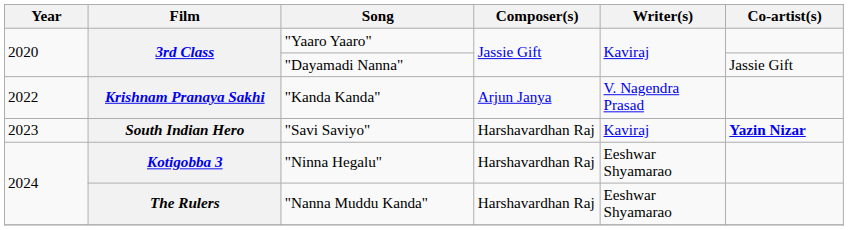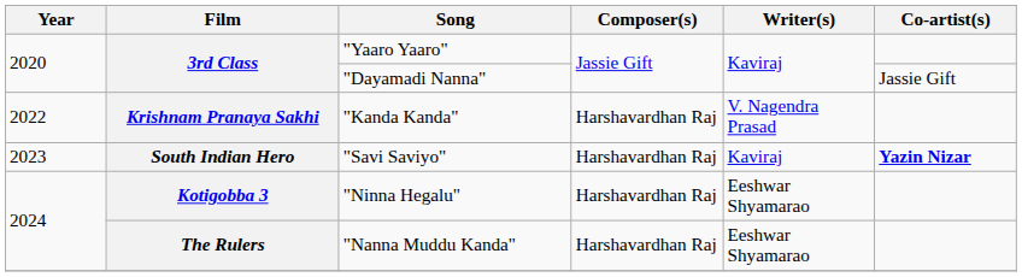"Kanda Kanda" | Composer(s): Arjun Janya -> Harshavardhan Raj
